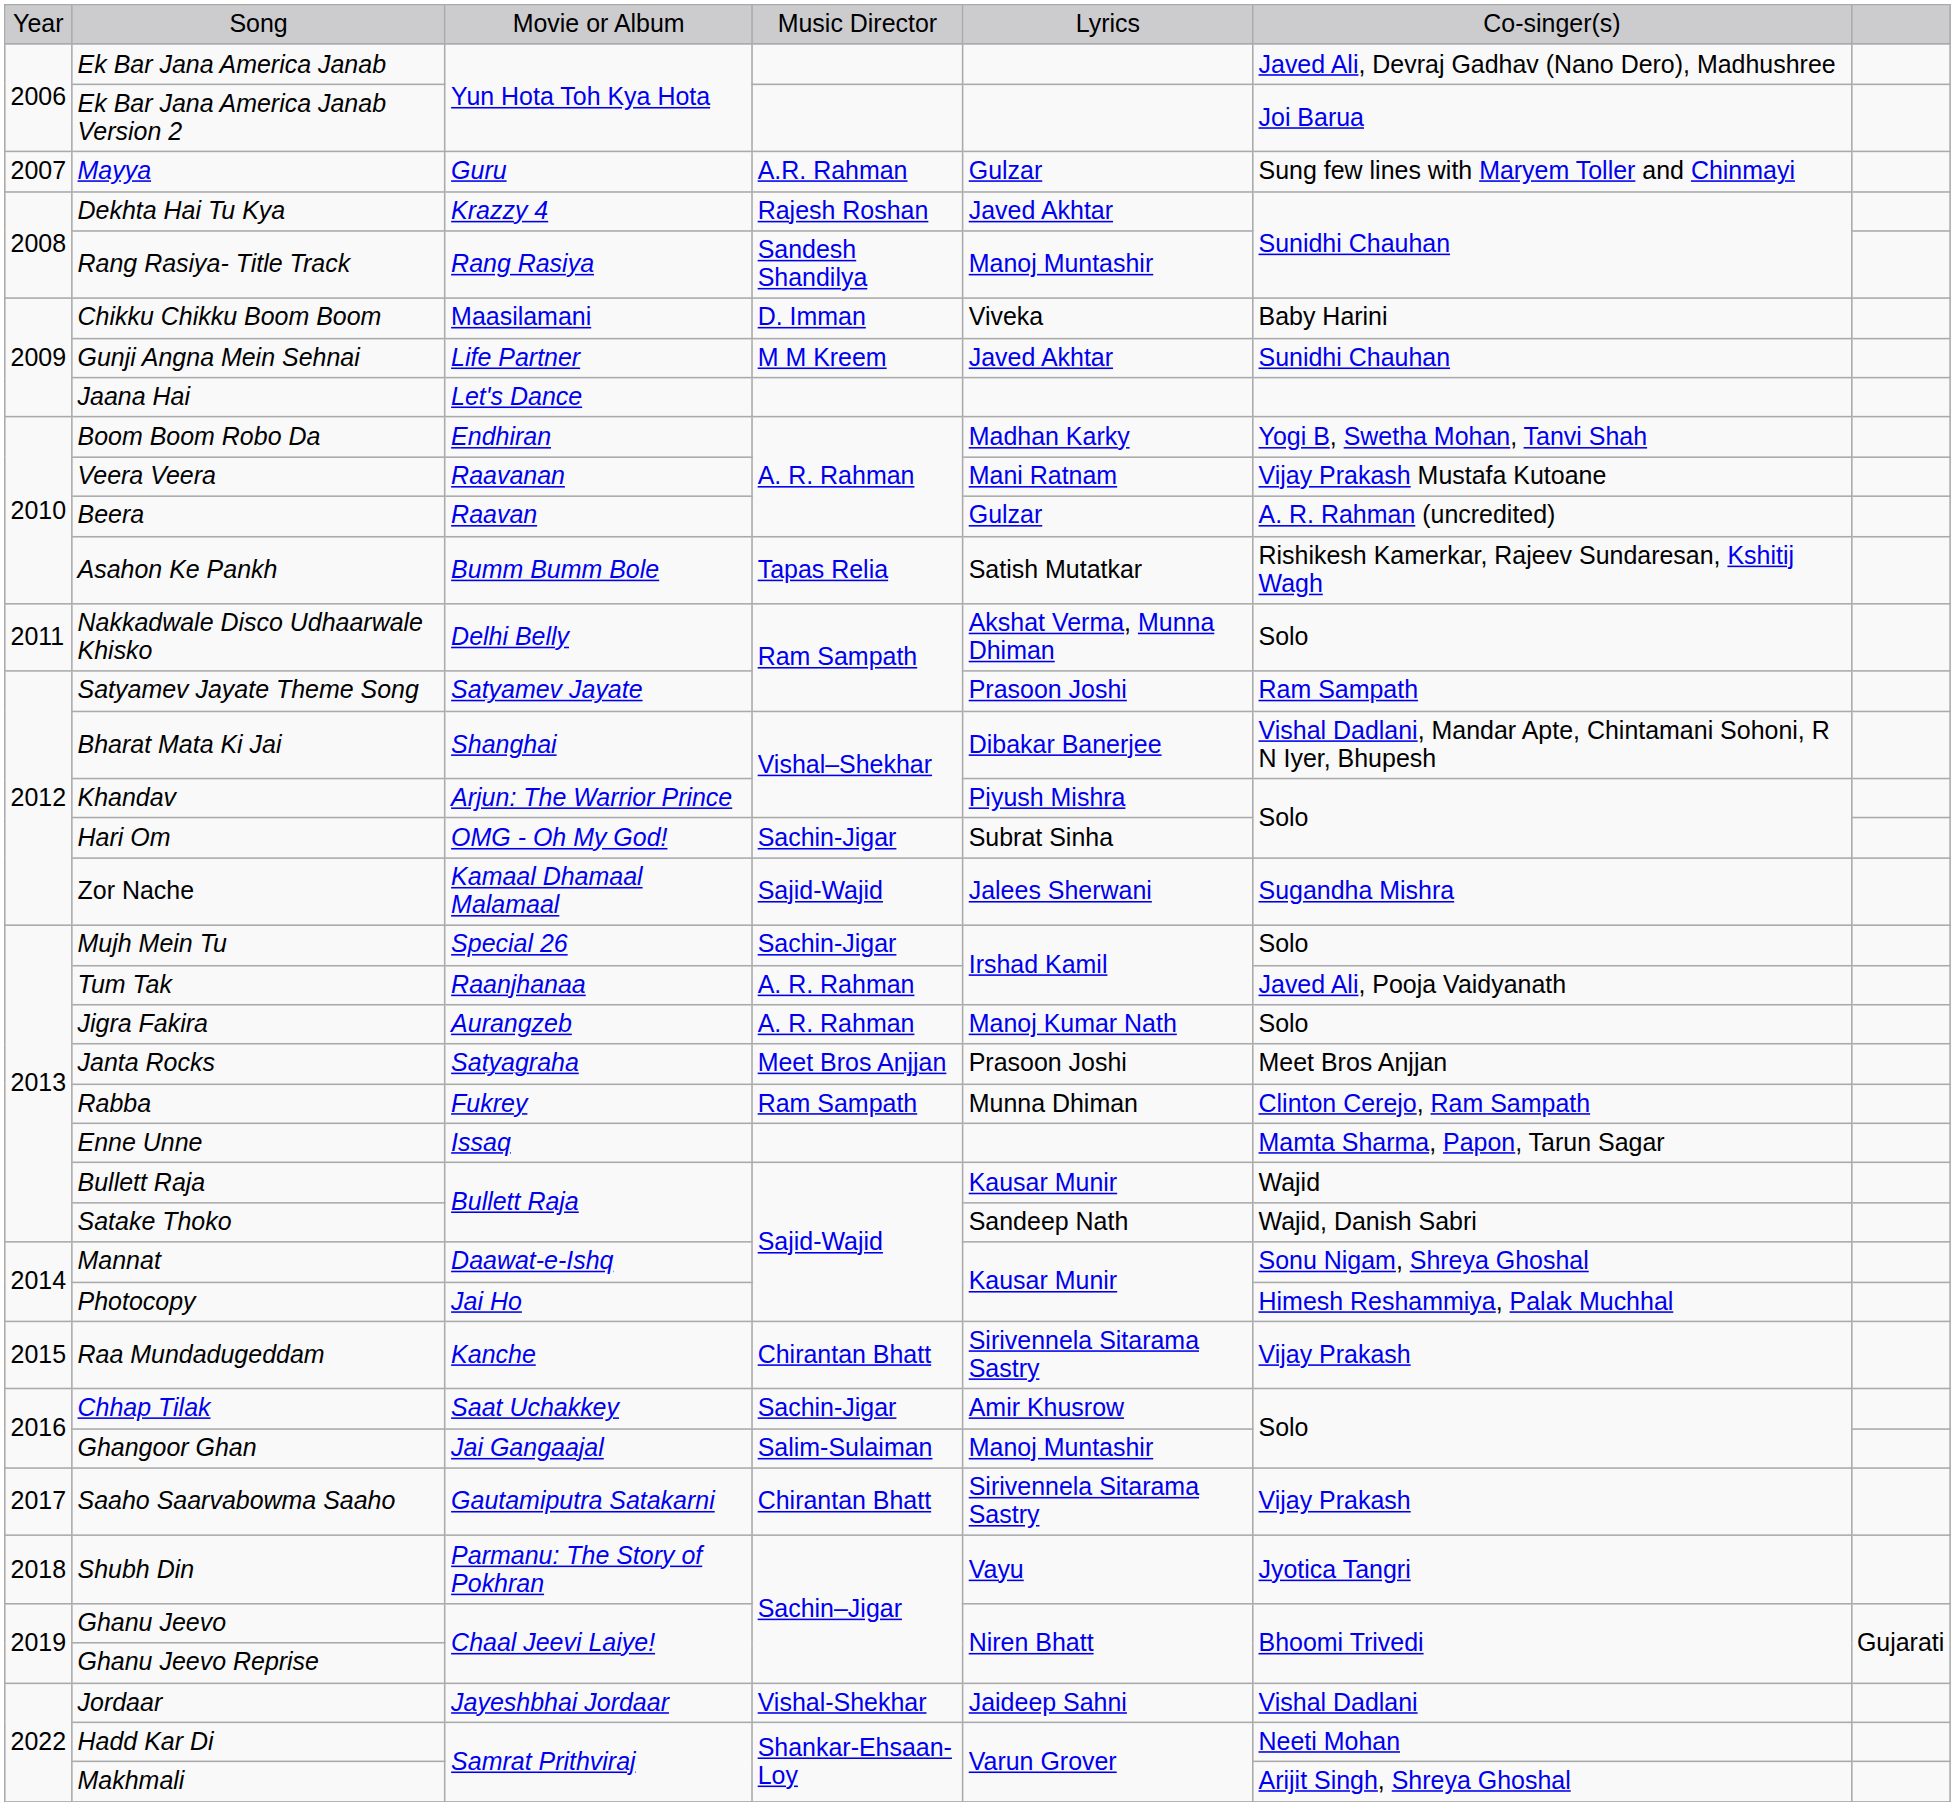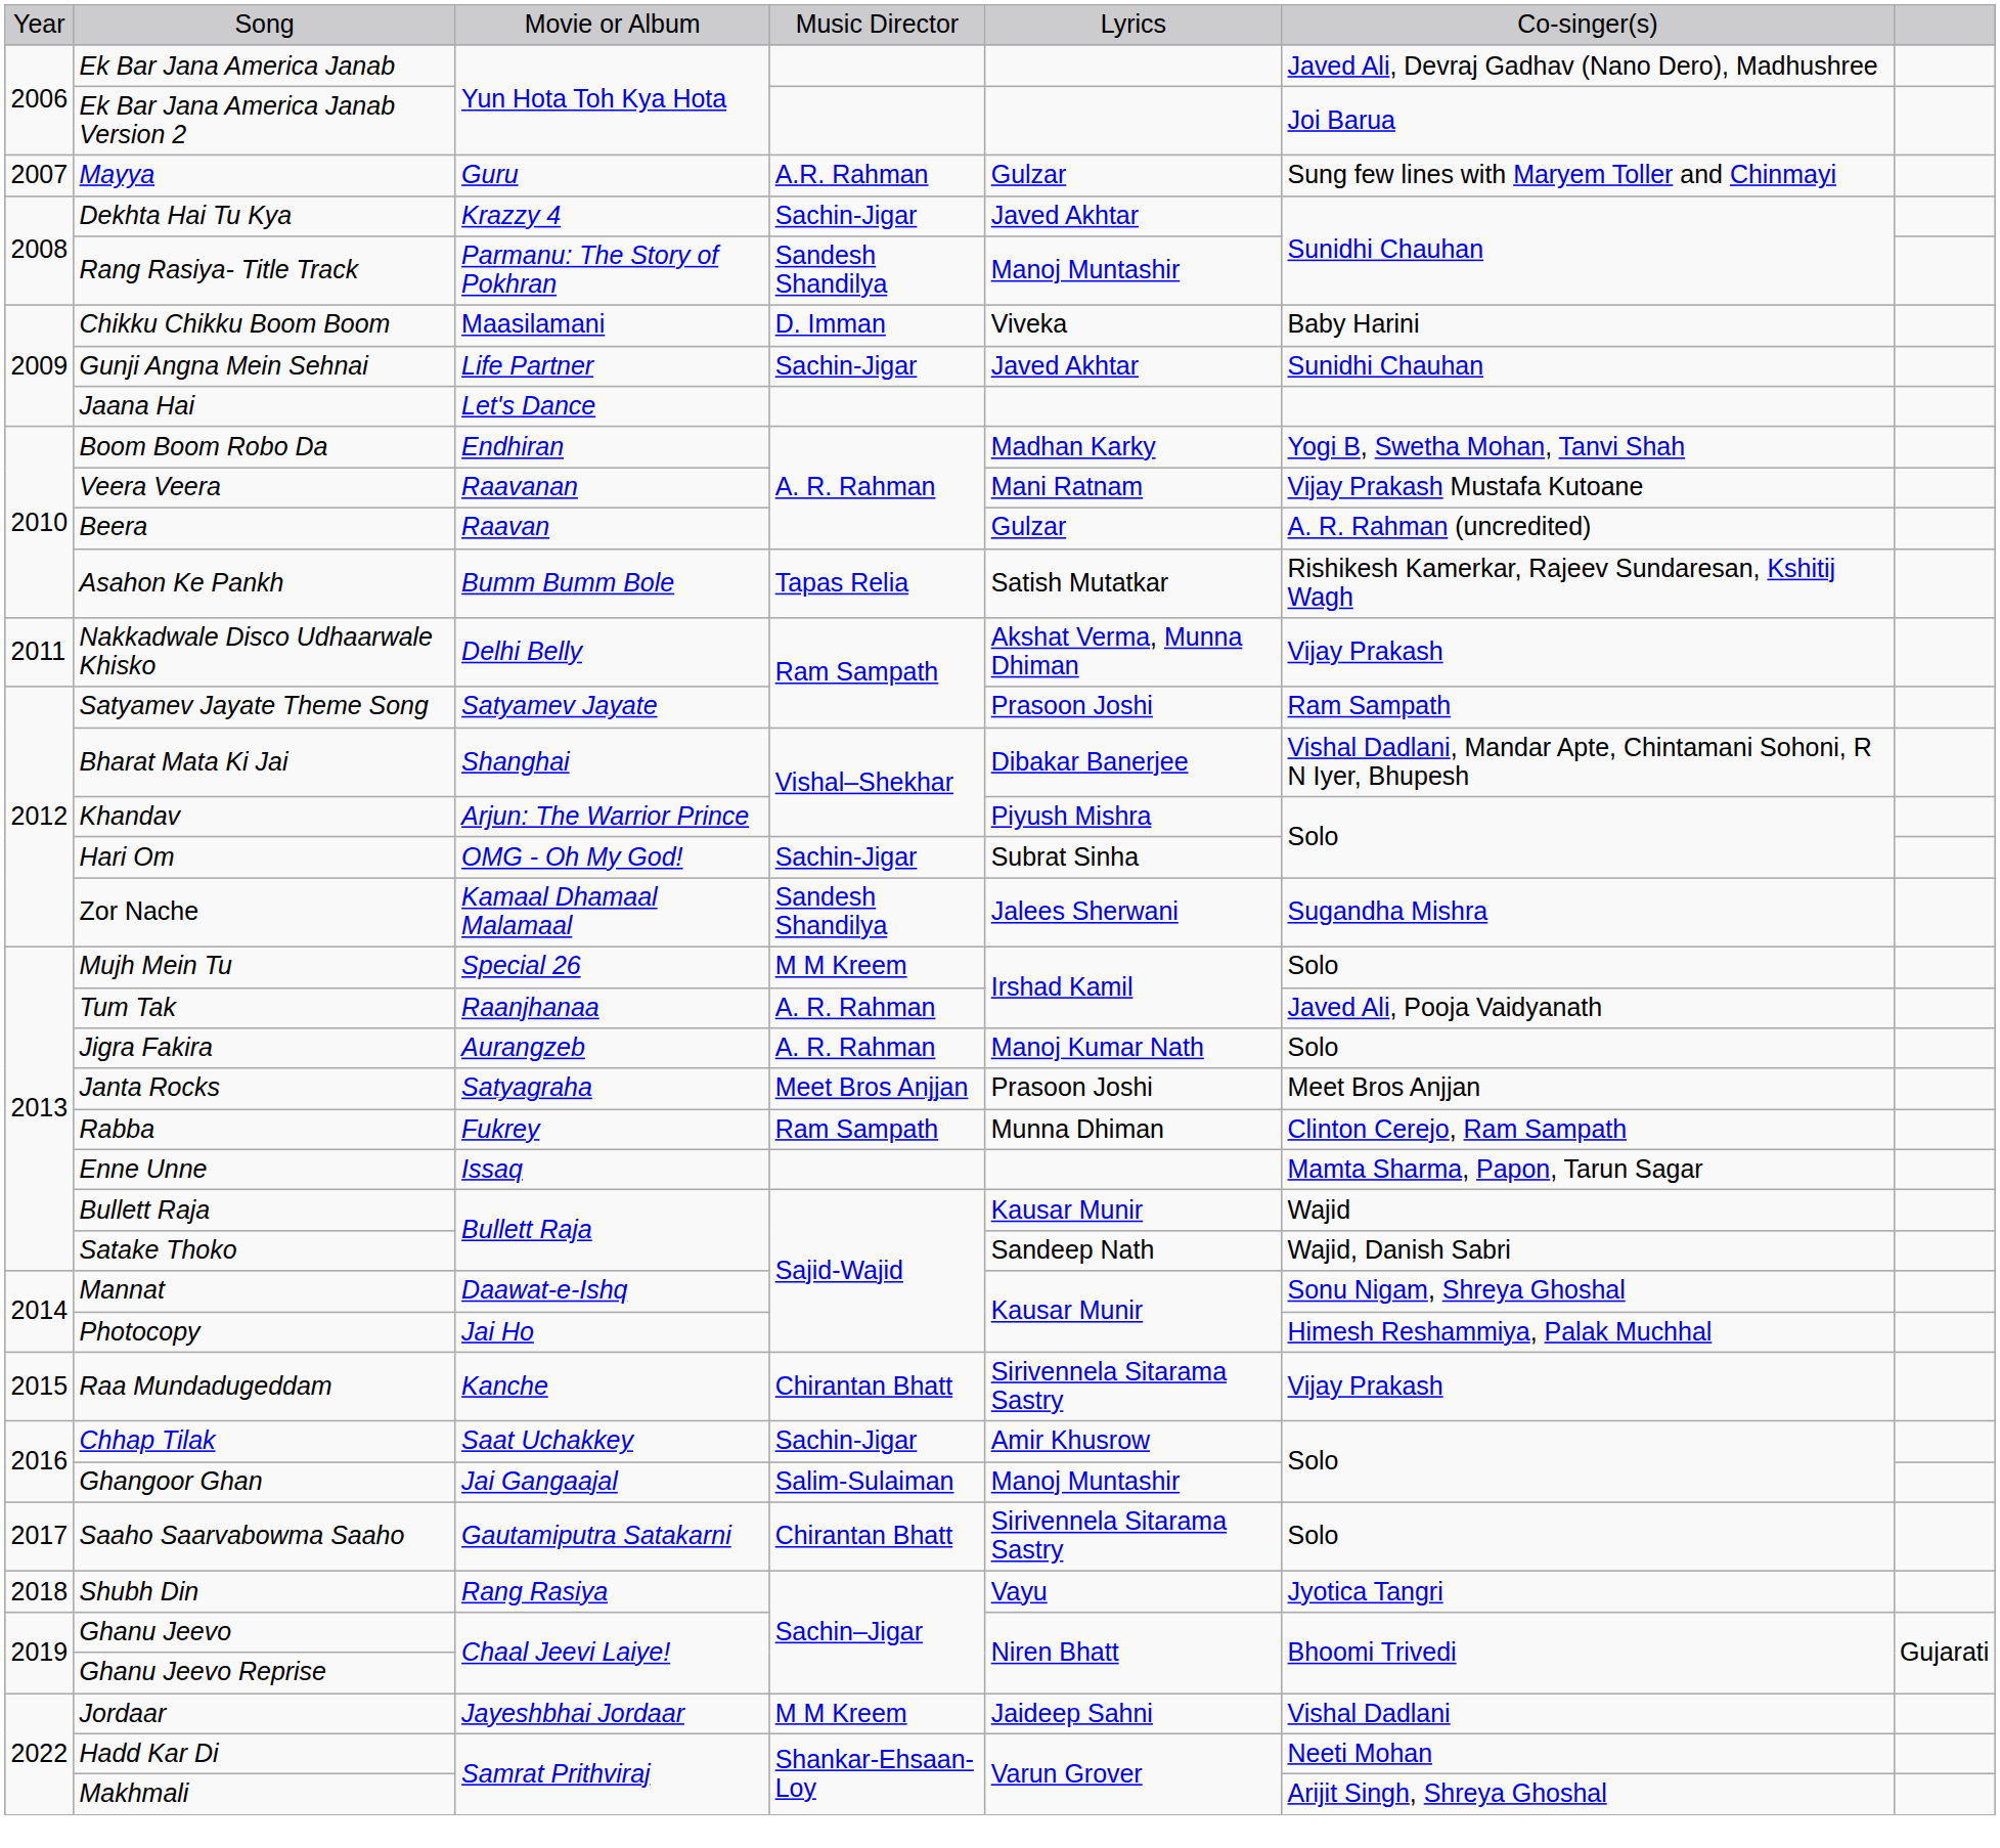Dekhta Hai Tu Kya | column 4: Rajesh Roshan -> Sachin-Jigar
Rang Rasiya- Title Track | column 3: Rang Rasiya -> Parmanu: The Story of Pokhran
Gunji Angna Mein Sehnai | column 4: M M Kreem -> Sachin-Jigar
Nakkadwale Disco Udhaarwale Khisko | column 6: Solo -> Vijay Prakash
Zor Nache | column 4: Sajid-Wajid -> Sandesh Shandilya
Mujh Mein Tu | column 4: Sachin-Jigar -> M M Kreem
Saaho Saarvabowma Saaho | column 6: Vijay Prakash -> Solo
Shubh Din | column 3: Parmanu: The Story of Pokhran -> Rang Rasiya
Jordaar | column 4: Vishal-Shekhar -> M M Kreem
